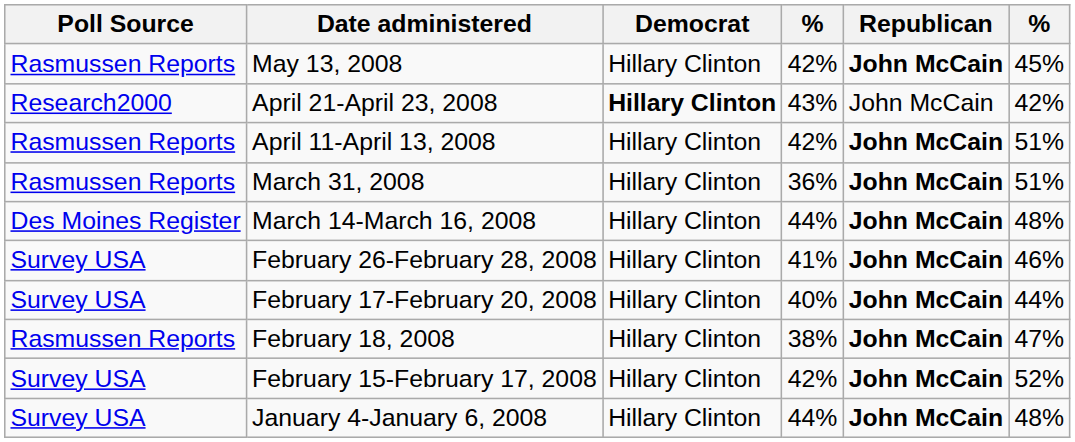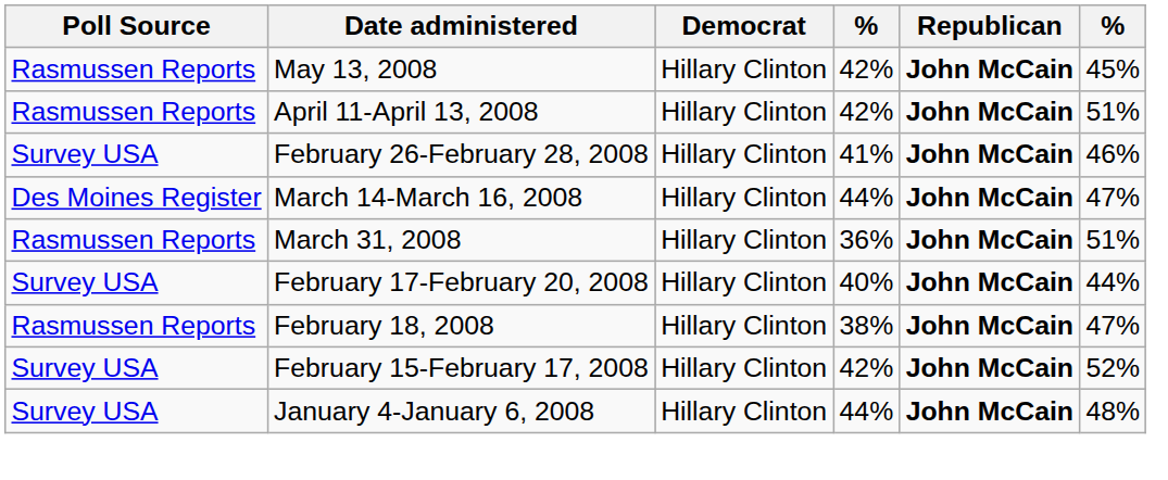- row: Research2000 | April 21-April 23, 2008 | Hillary Clinton | 43% | John McCain | 42%
rows swapped: March 31, 2008 <-> February 26-February 28, 2008
March 14-March 16, 2008 | column 6: 48% -> 47%
